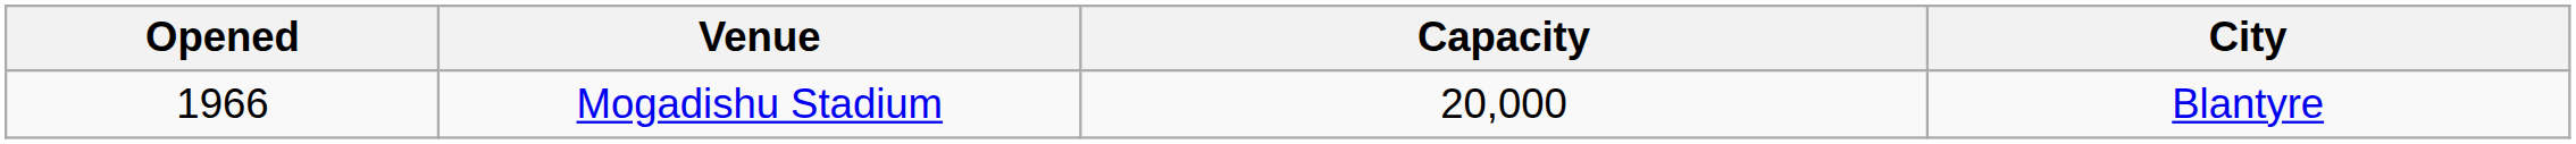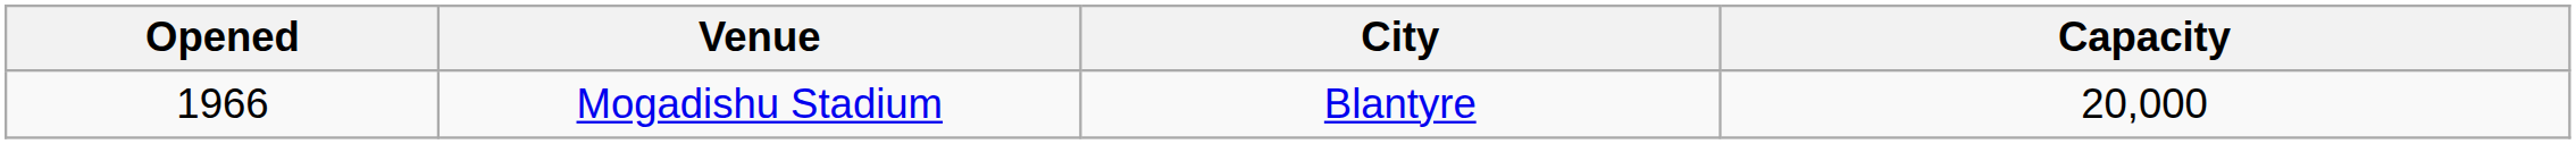columns swapped: City <-> Capacity
